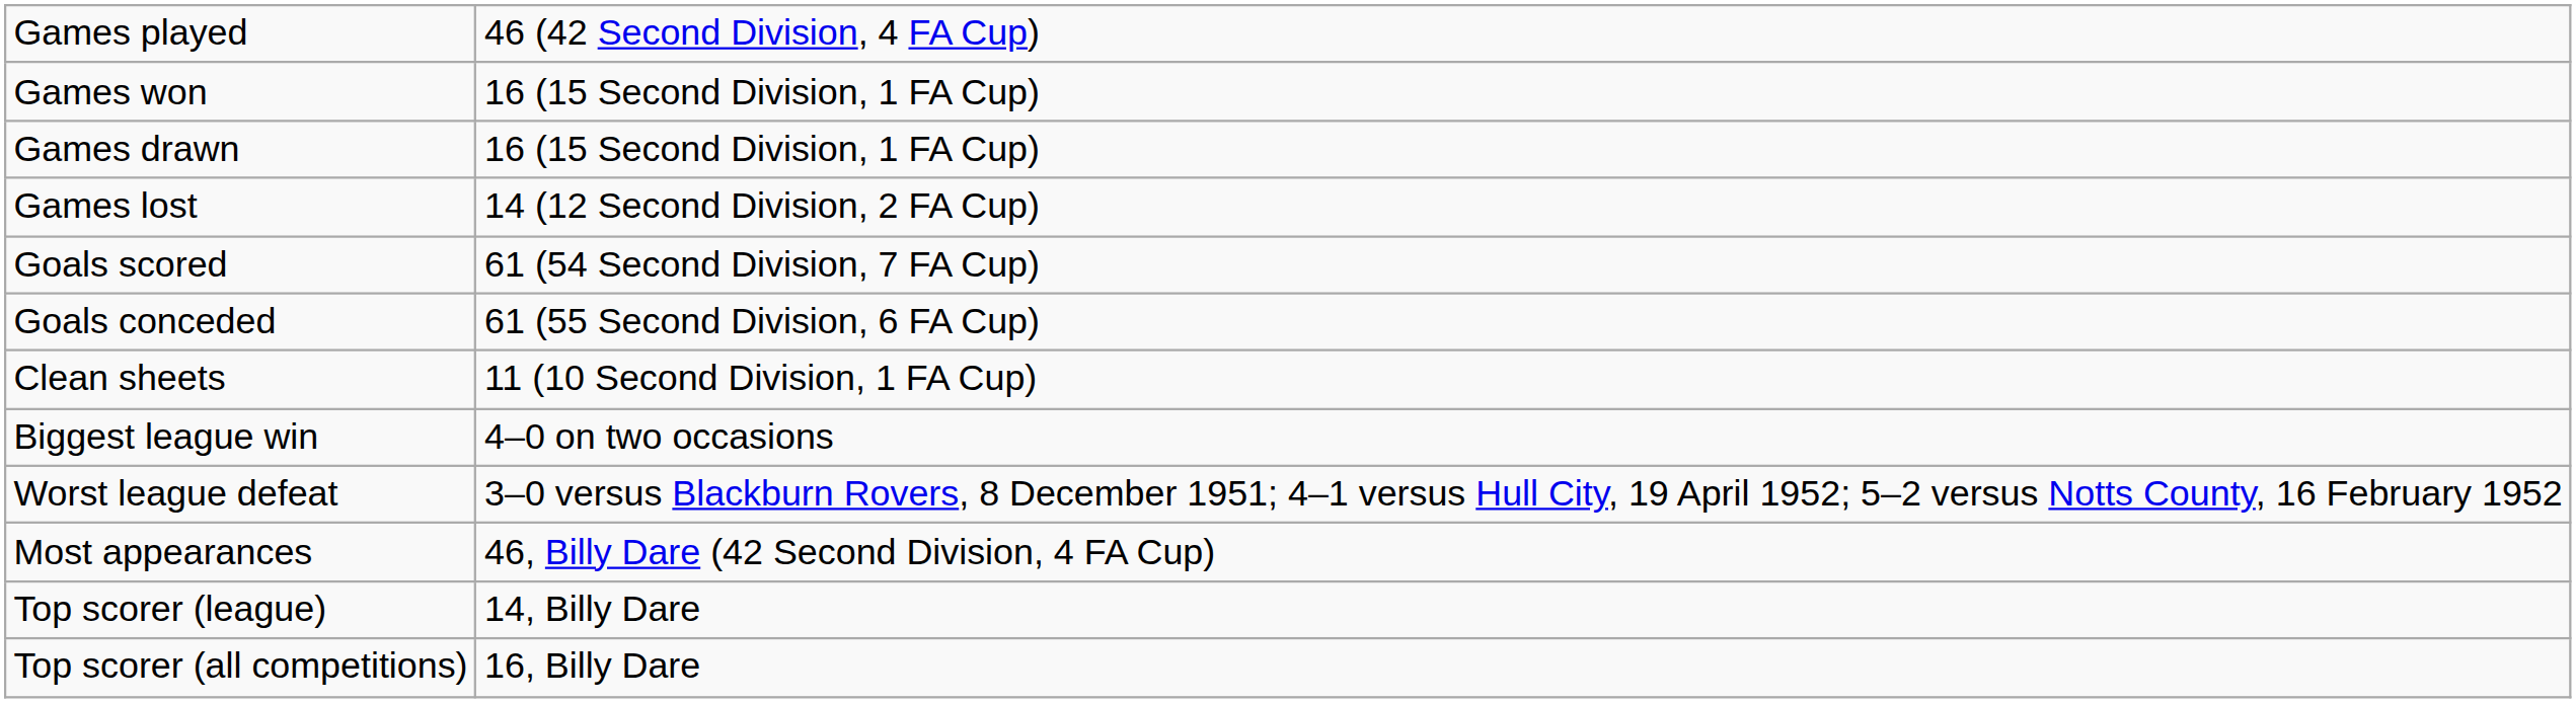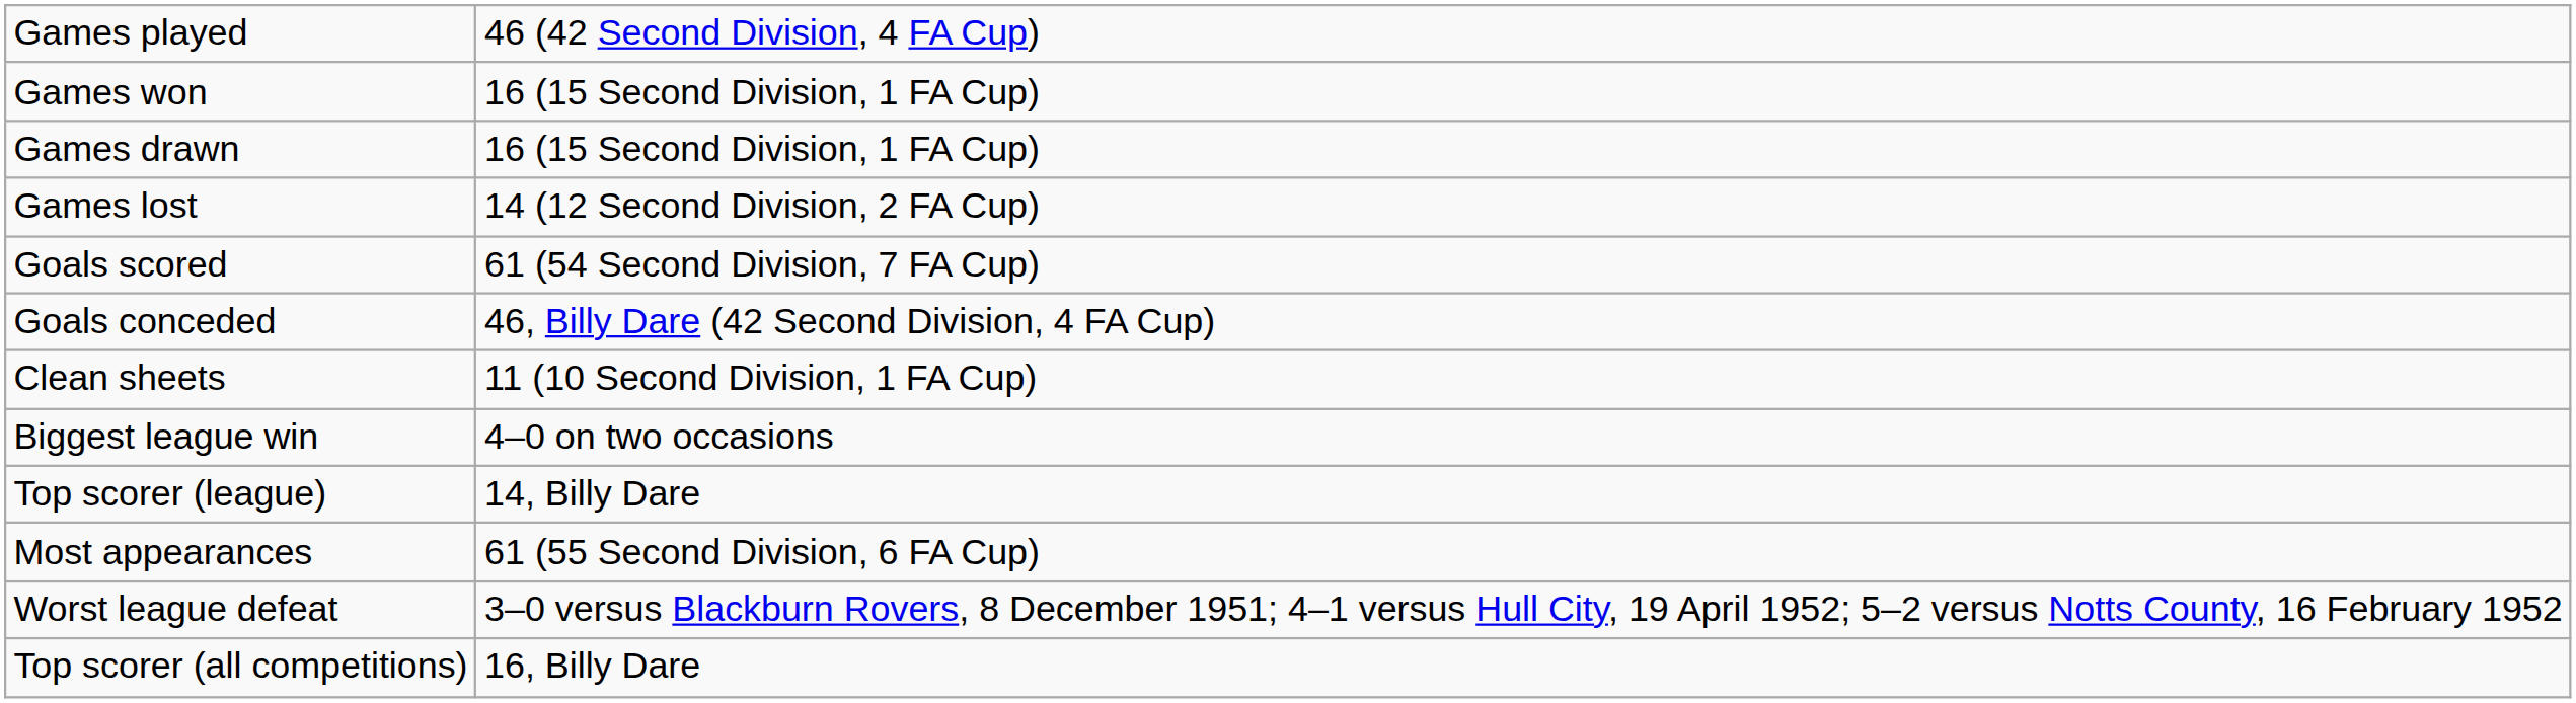Goals conceded | column 2: 61 (55 Second Division, 6 FA Cup) -> 46, Billy Dare (42 Second Division, 4 FA Cup)
rows swapped: Worst league defeat <-> Top scorer (league)
Most appearances | column 2: 46, Billy Dare (42 Second Division, 4 FA Cup) -> 61 (55 Second Division, 6 FA Cup)
